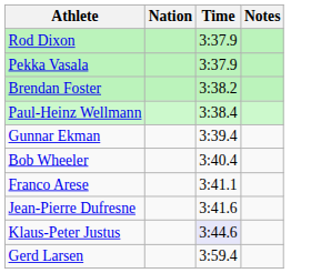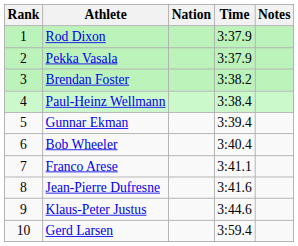+ column: Rank | 1 | 2 | 3 | 4 | 5 | 6 | 7 | 8 | 9 | 10
Klaus-Peter Justus | Time: lavender background -> no background
